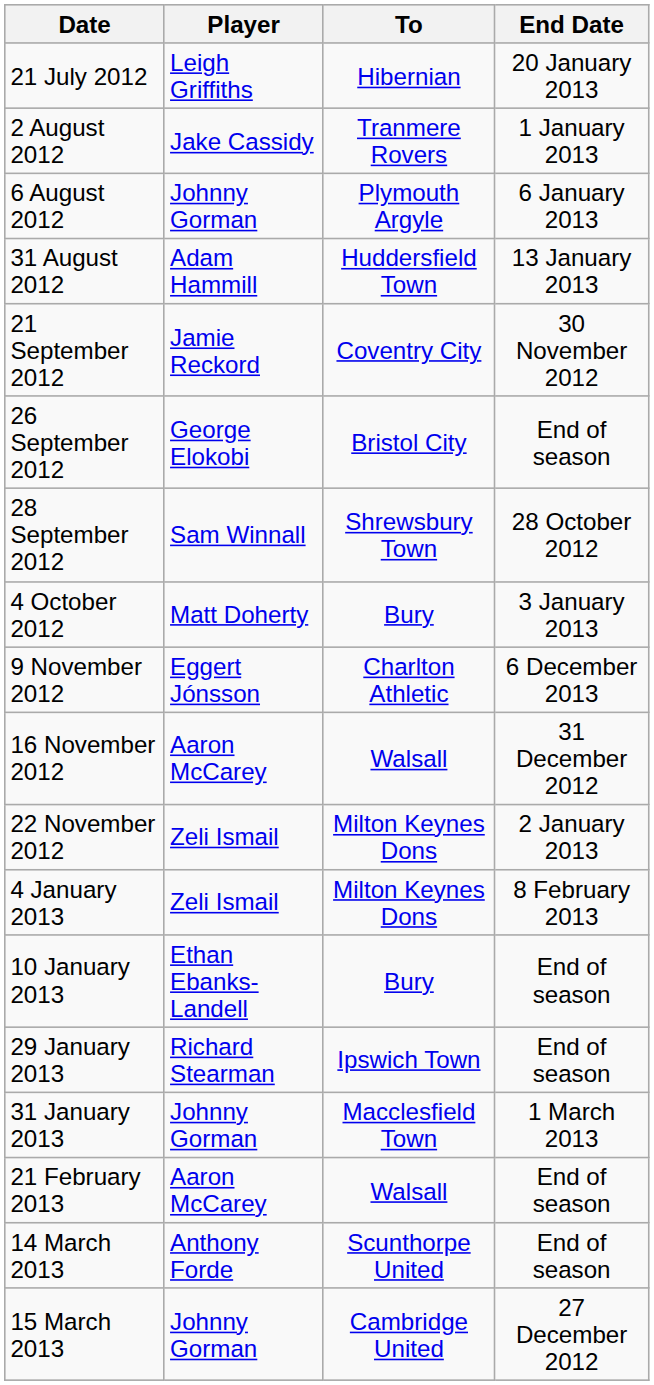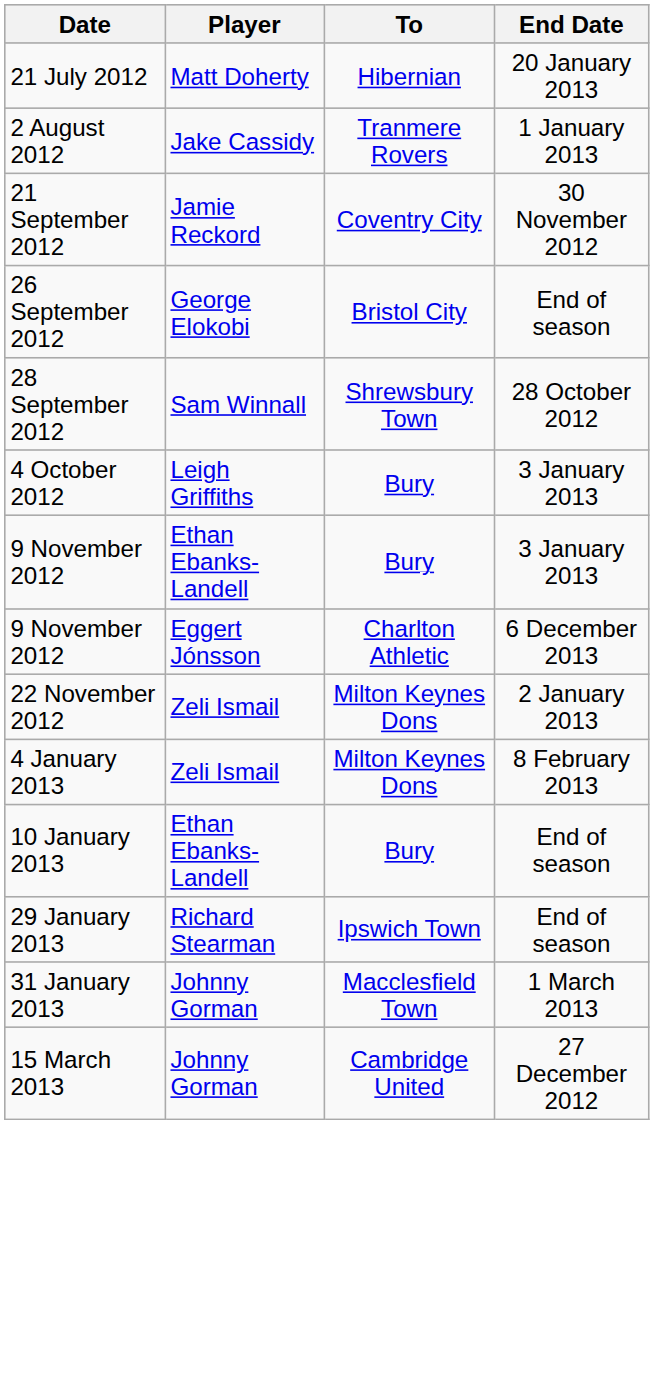21 July 2012 | Player: Leigh Griffiths -> Matt Doherty
- row: 6 August 2012 | Johnny Gorman | Plymouth Argyle | 6 January 2013
- row: 31 August 2012 | Adam Hammill | Huddersfield Town | 13 January 2013
4 October 2012 | Player: Matt Doherty -> Leigh Griffiths
+ row: 9 November 2012 | Ethan Ebanks-Landell | Bury | 3 January 2013
- row: 16 November 2012 | Aaron McCarey | Walsall | 31 December 2012
- row: 21 February 2013 | Aaron McCarey | Walsall | End of season
- row: 14 March 2013 | Anthony Forde | Scunthorpe United | End of season
